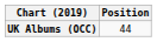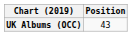UK Albums (OCC) | Position: 44 -> 43
